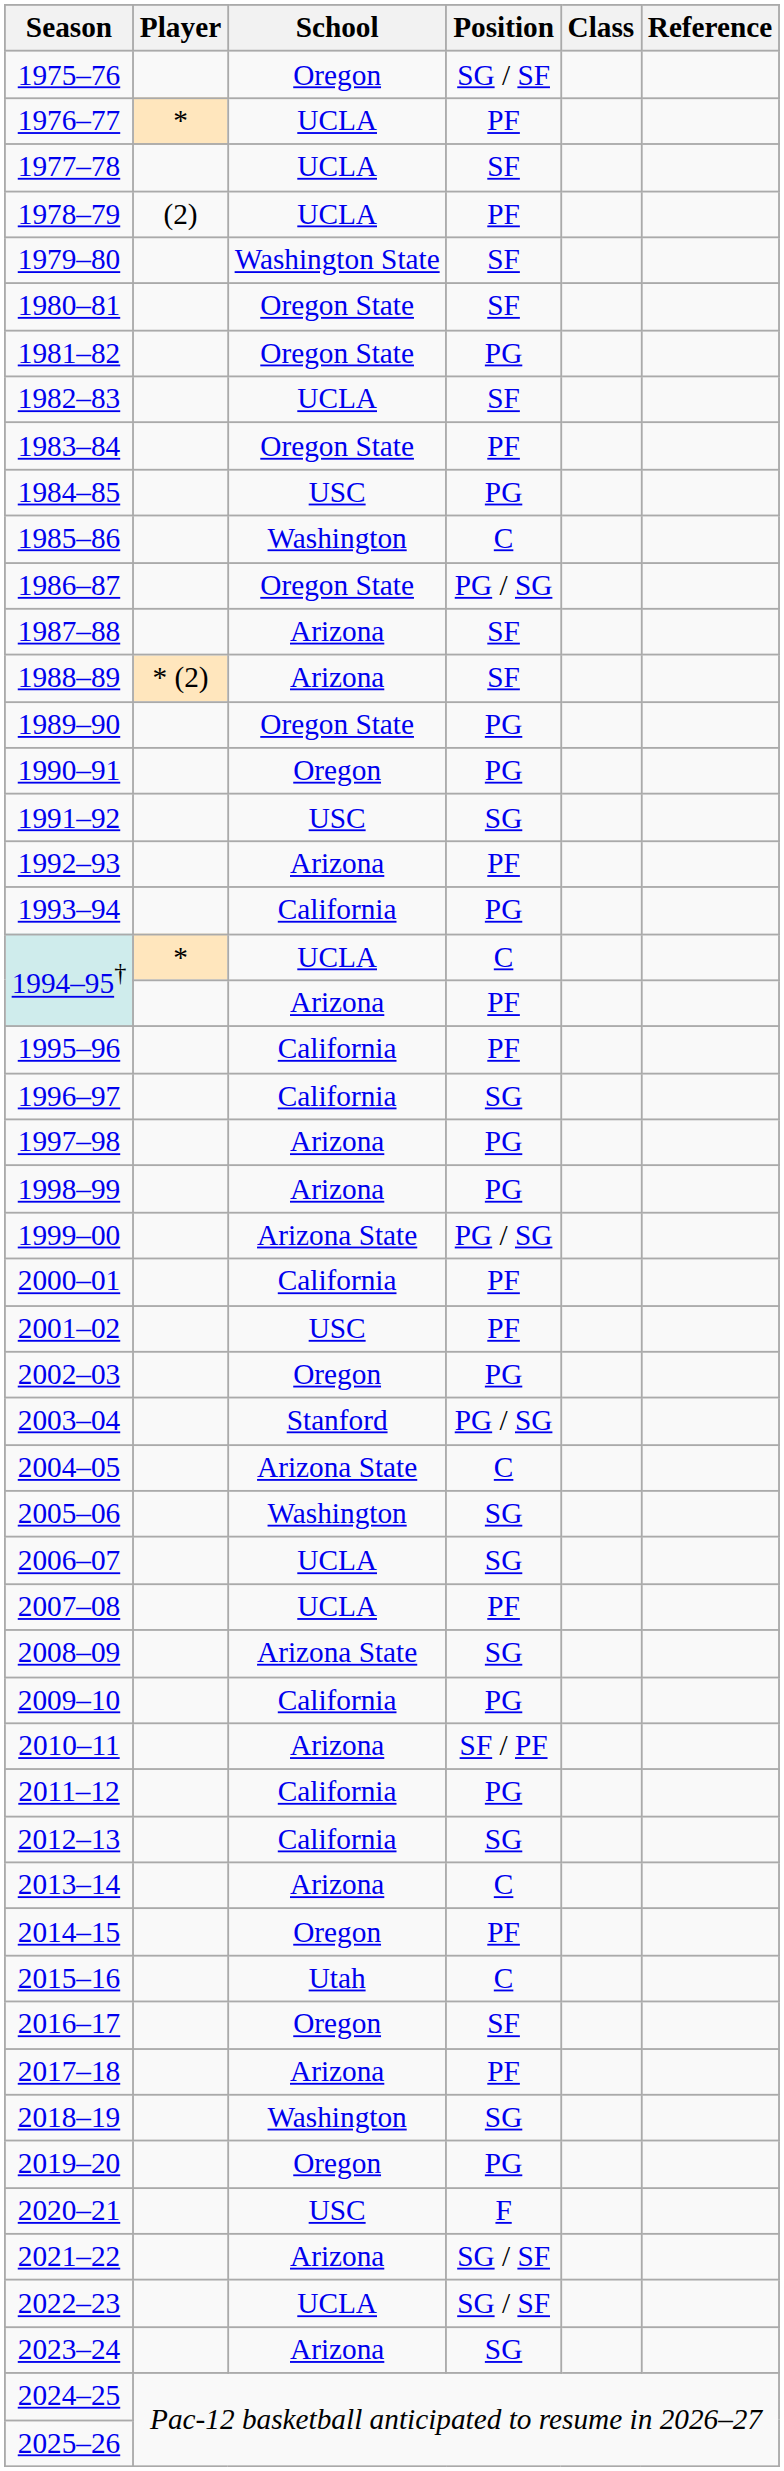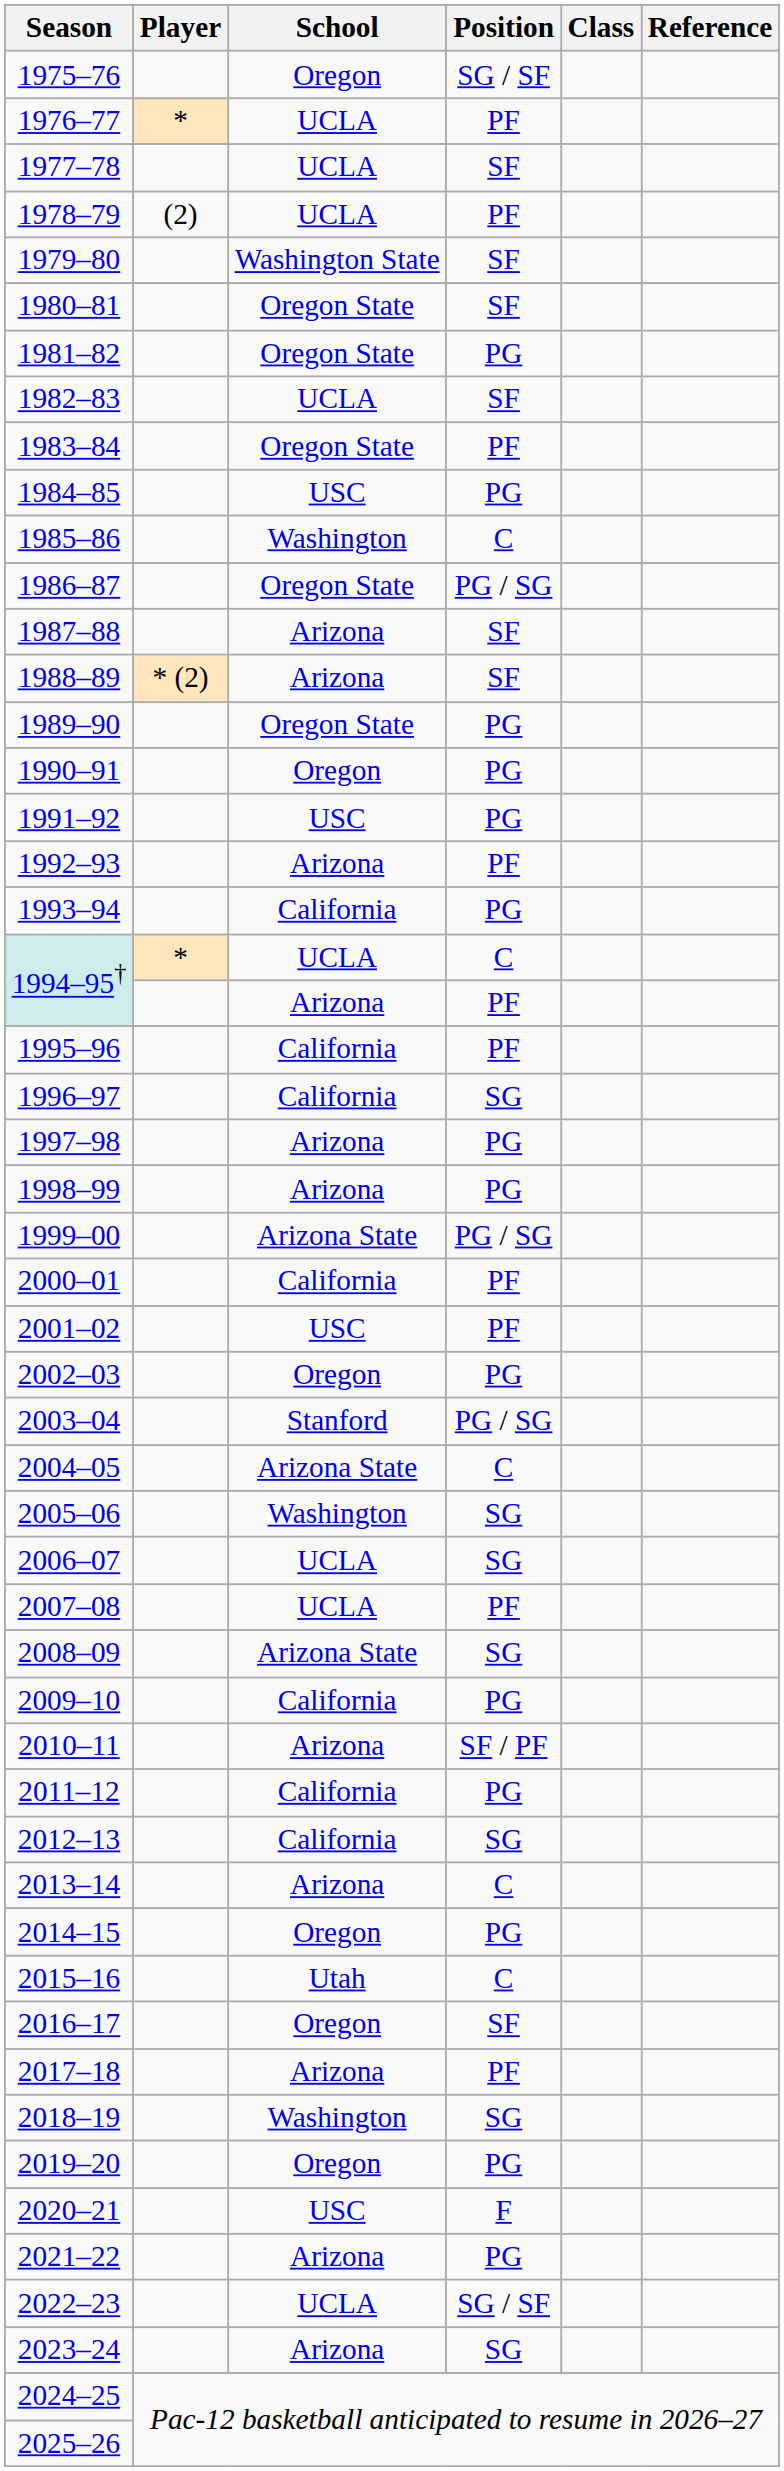1991–92 | Position: SG -> PG
2014–15 | Position: PF -> PG
2021–22 | Position: SG / SF -> PG
